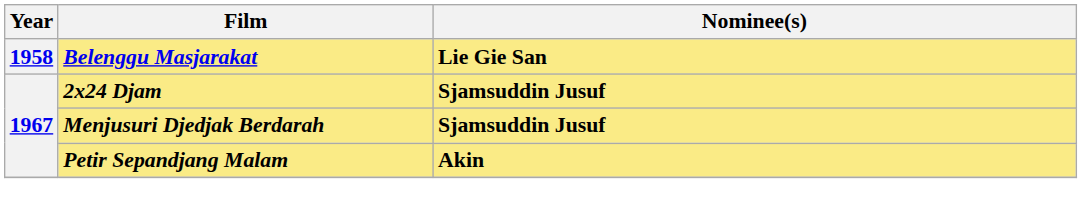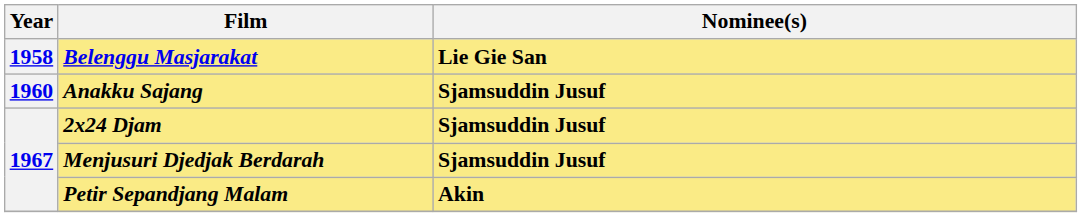+ row: 1960 | Anakku Sajang | Sjamsuddin Jusuf
